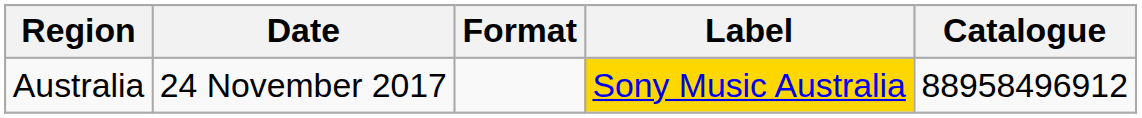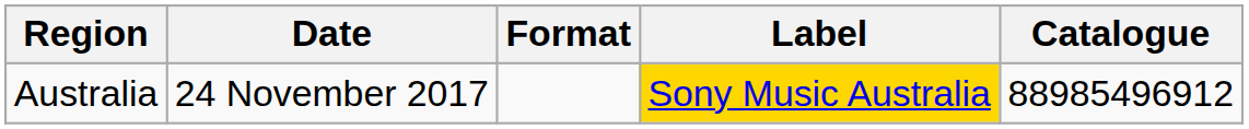Australia | Catalogue: 88958496912 -> 88985496912
